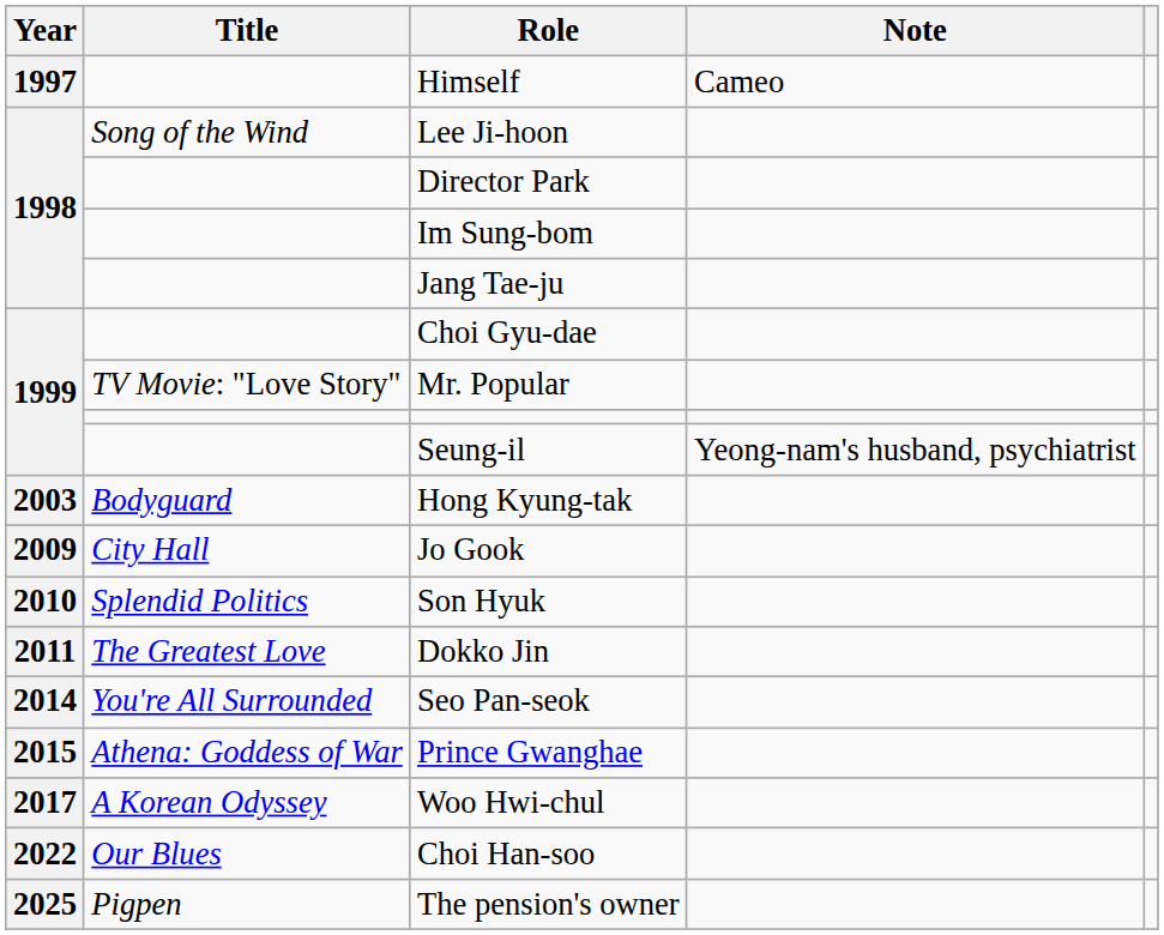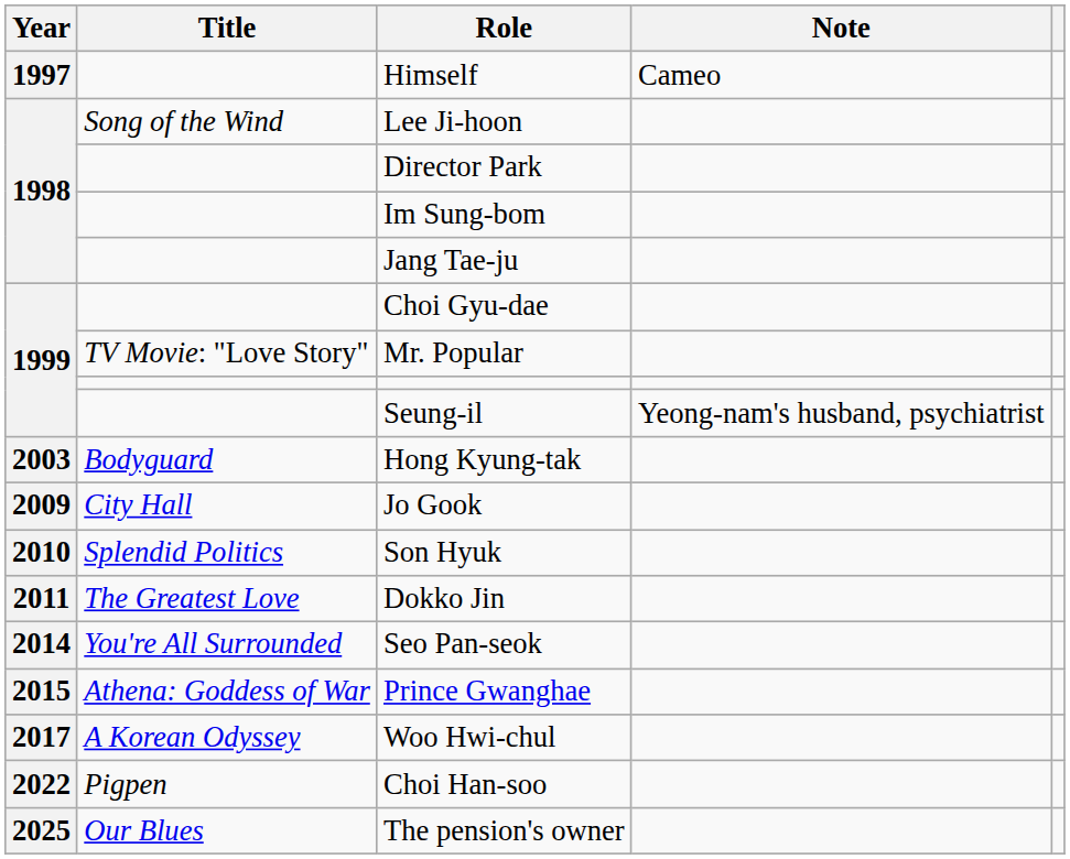Choi Han-soo | Title: Our Blues -> Pigpen
The pension's owner | Title: Pigpen -> Our Blues
